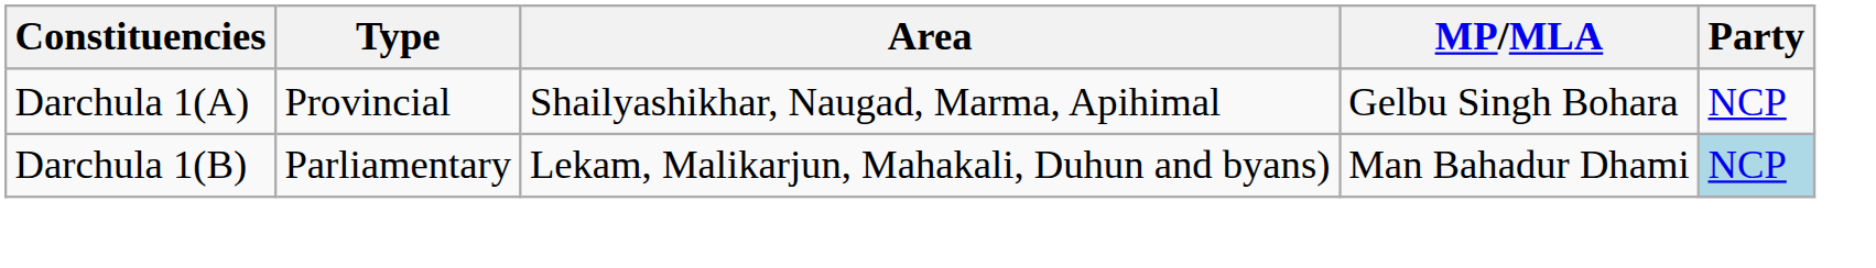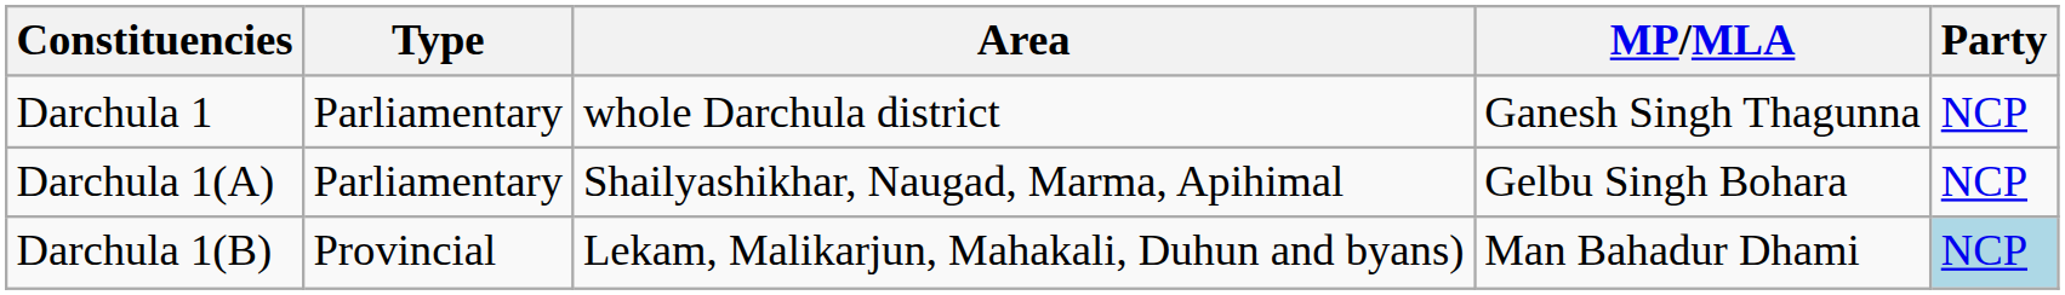+ row: Darchula 1 | Parliamentary | whole Darchula district | Ganesh Singh Thagunna | NCP
Darchula 1(A) | Type: Provincial -> Parliamentary
Darchula 1(B) | Type: Parliamentary -> Provincial
